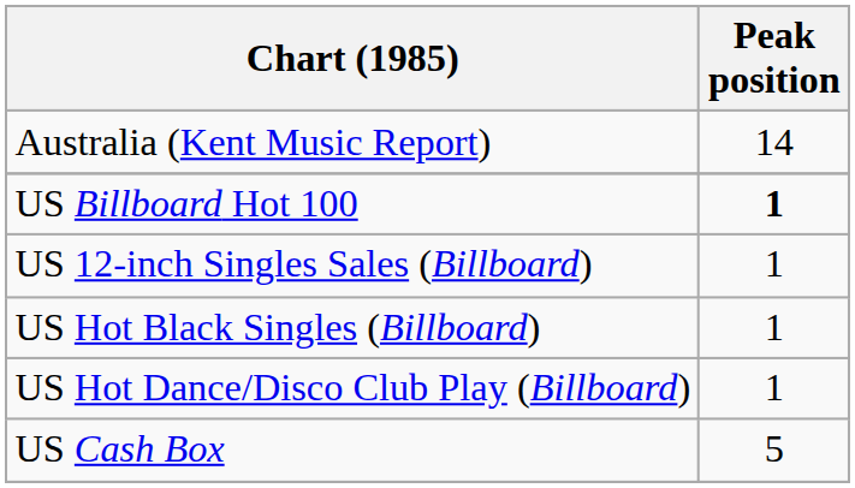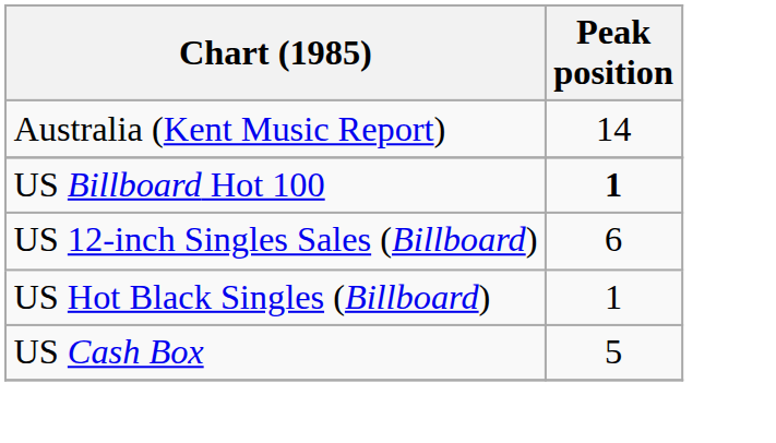US 12-inch Singles Sales (Billboard) | Peak position: 1 -> 6
- row: US Hot Dance/Disco Club Play (Billboard) | 1
